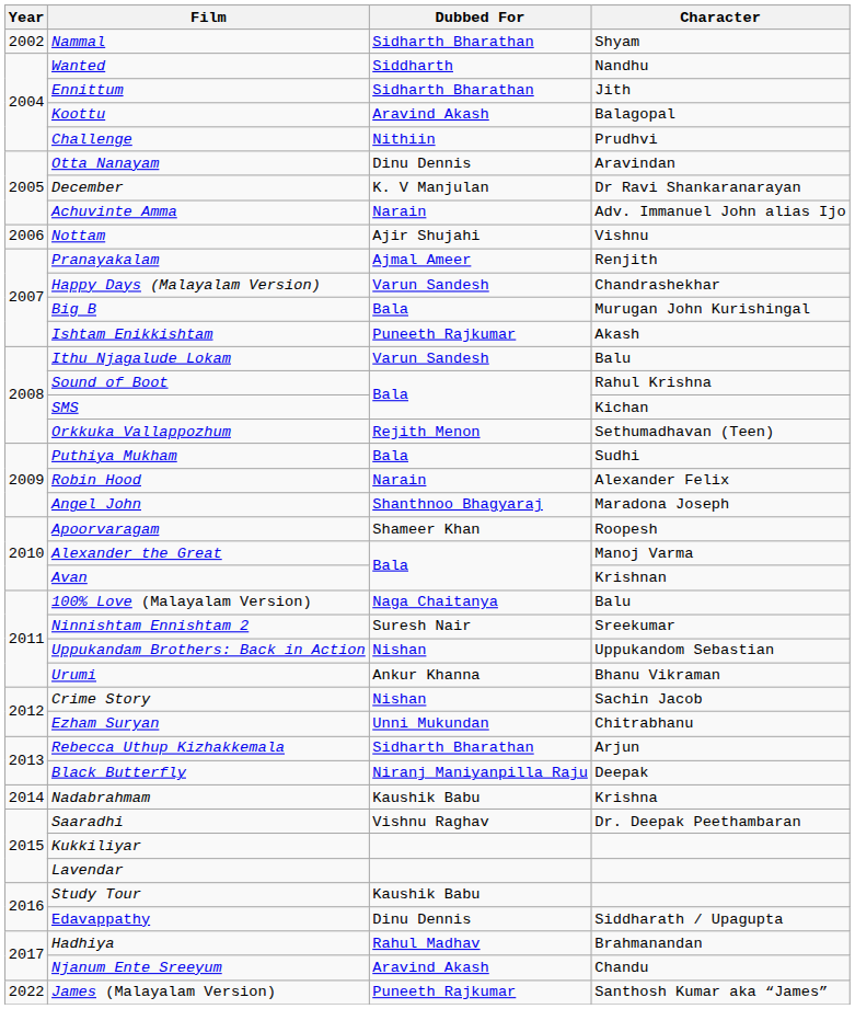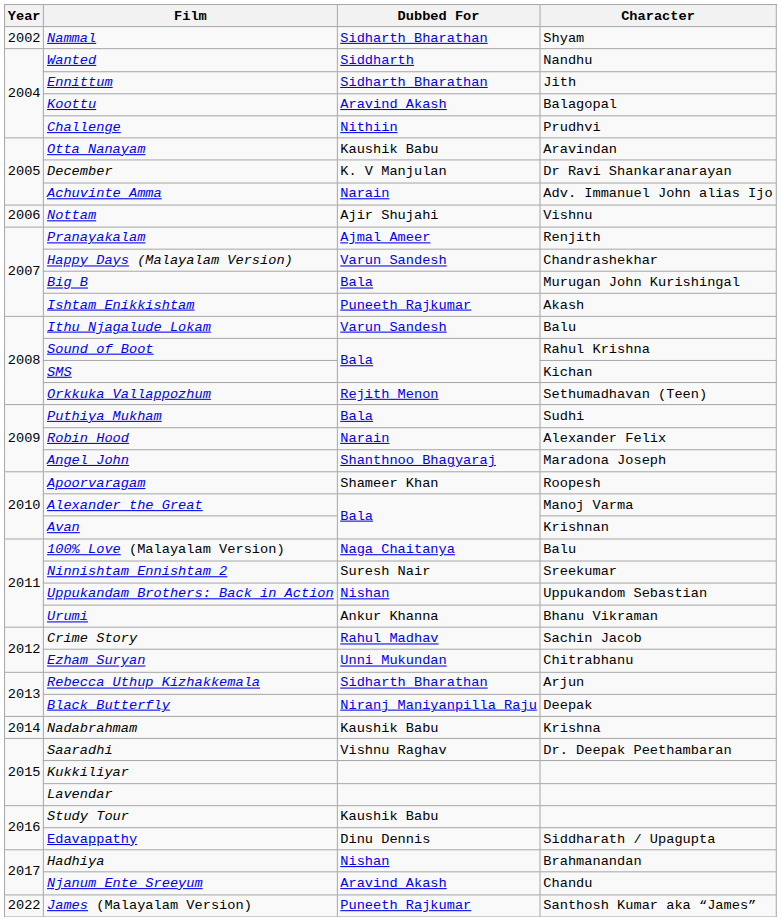Otta Nanayam | Dubbed For: Dinu Dennis -> Kaushik Babu
Crime Story | Dubbed For: Nishan -> Rahul Madhav
Hadhiya | Dubbed For: Rahul Madhav -> Nishan
